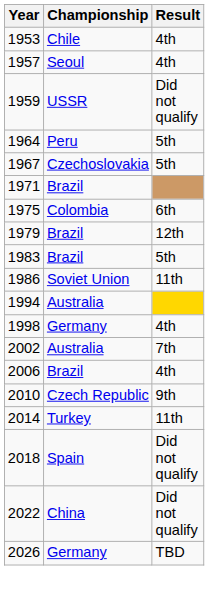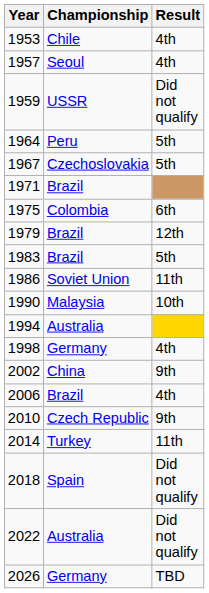+ row: 1990 | Malaysia | 10th
2002 | Championship: Australia -> China
2002 | Result: 7th -> 9th
2022 | Championship: China -> Australia
